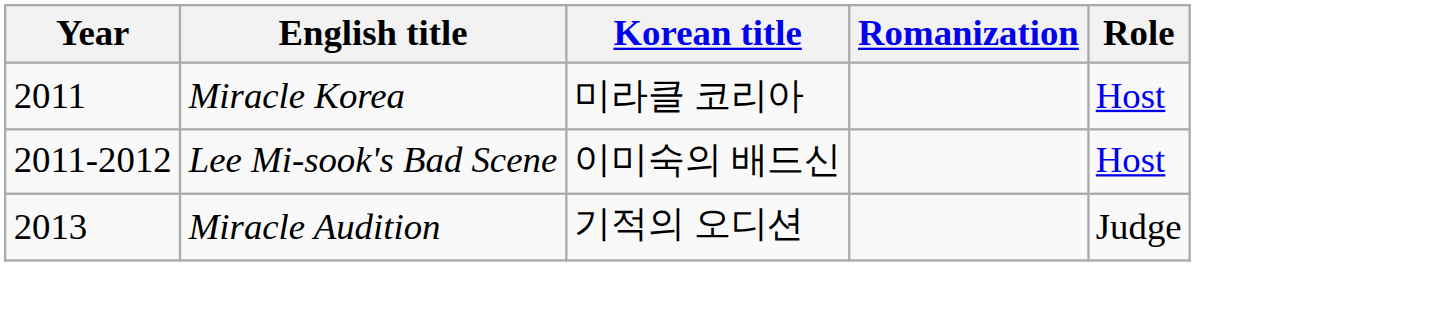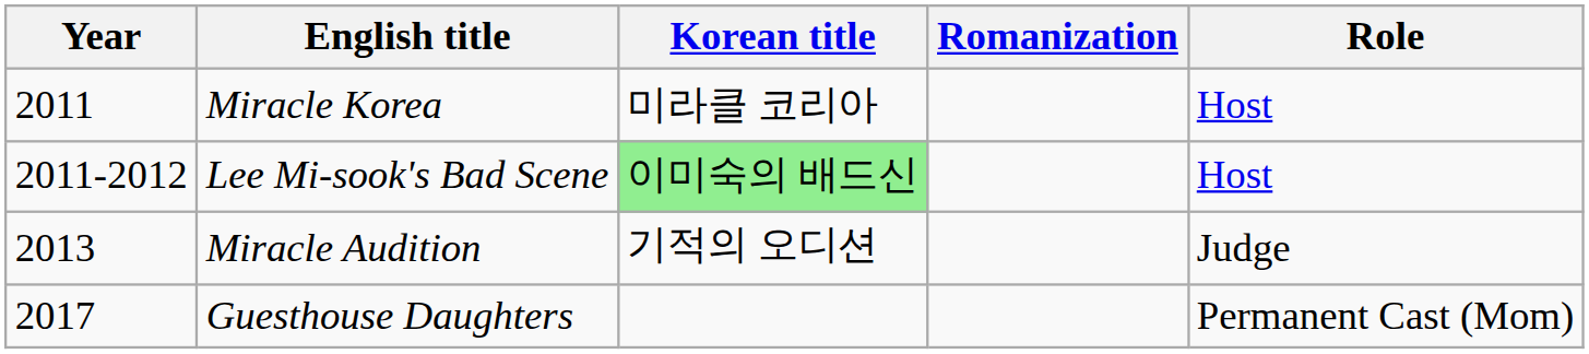Lee Mi-sook's Bad Scene | Korean title: no background -> lightgreen background
+ row: 2017 | Guesthouse Daughters | Permanent Cast (Mom)
